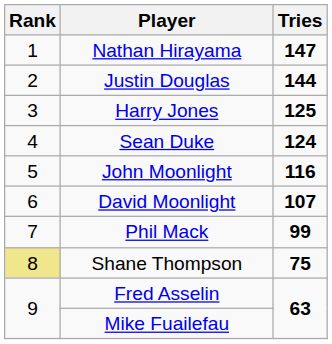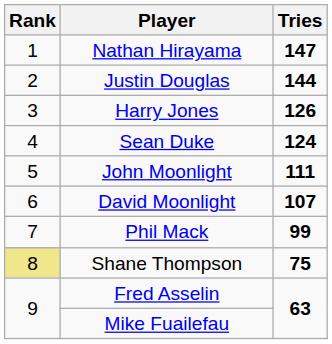Harry Jones | Tries: 125 -> 126
John Moonlight | Tries: 116 -> 111
